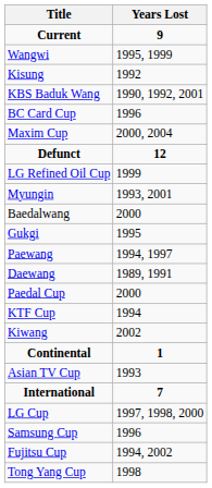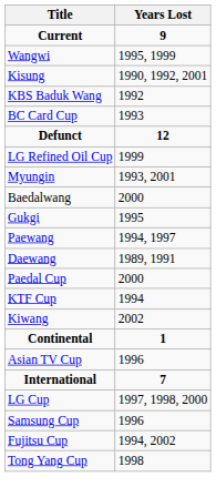Kisung | Years Lost: 1992 -> 1990, 1992, 2001
KBS Baduk Wang | Years Lost: 1990, 1992, 2001 -> 1992
BC Card Cup | Years Lost: 1996 -> 1993
- row: Maxim Cup | 2000, 2004
Asian TV Cup | Years Lost: 1993 -> 1996
